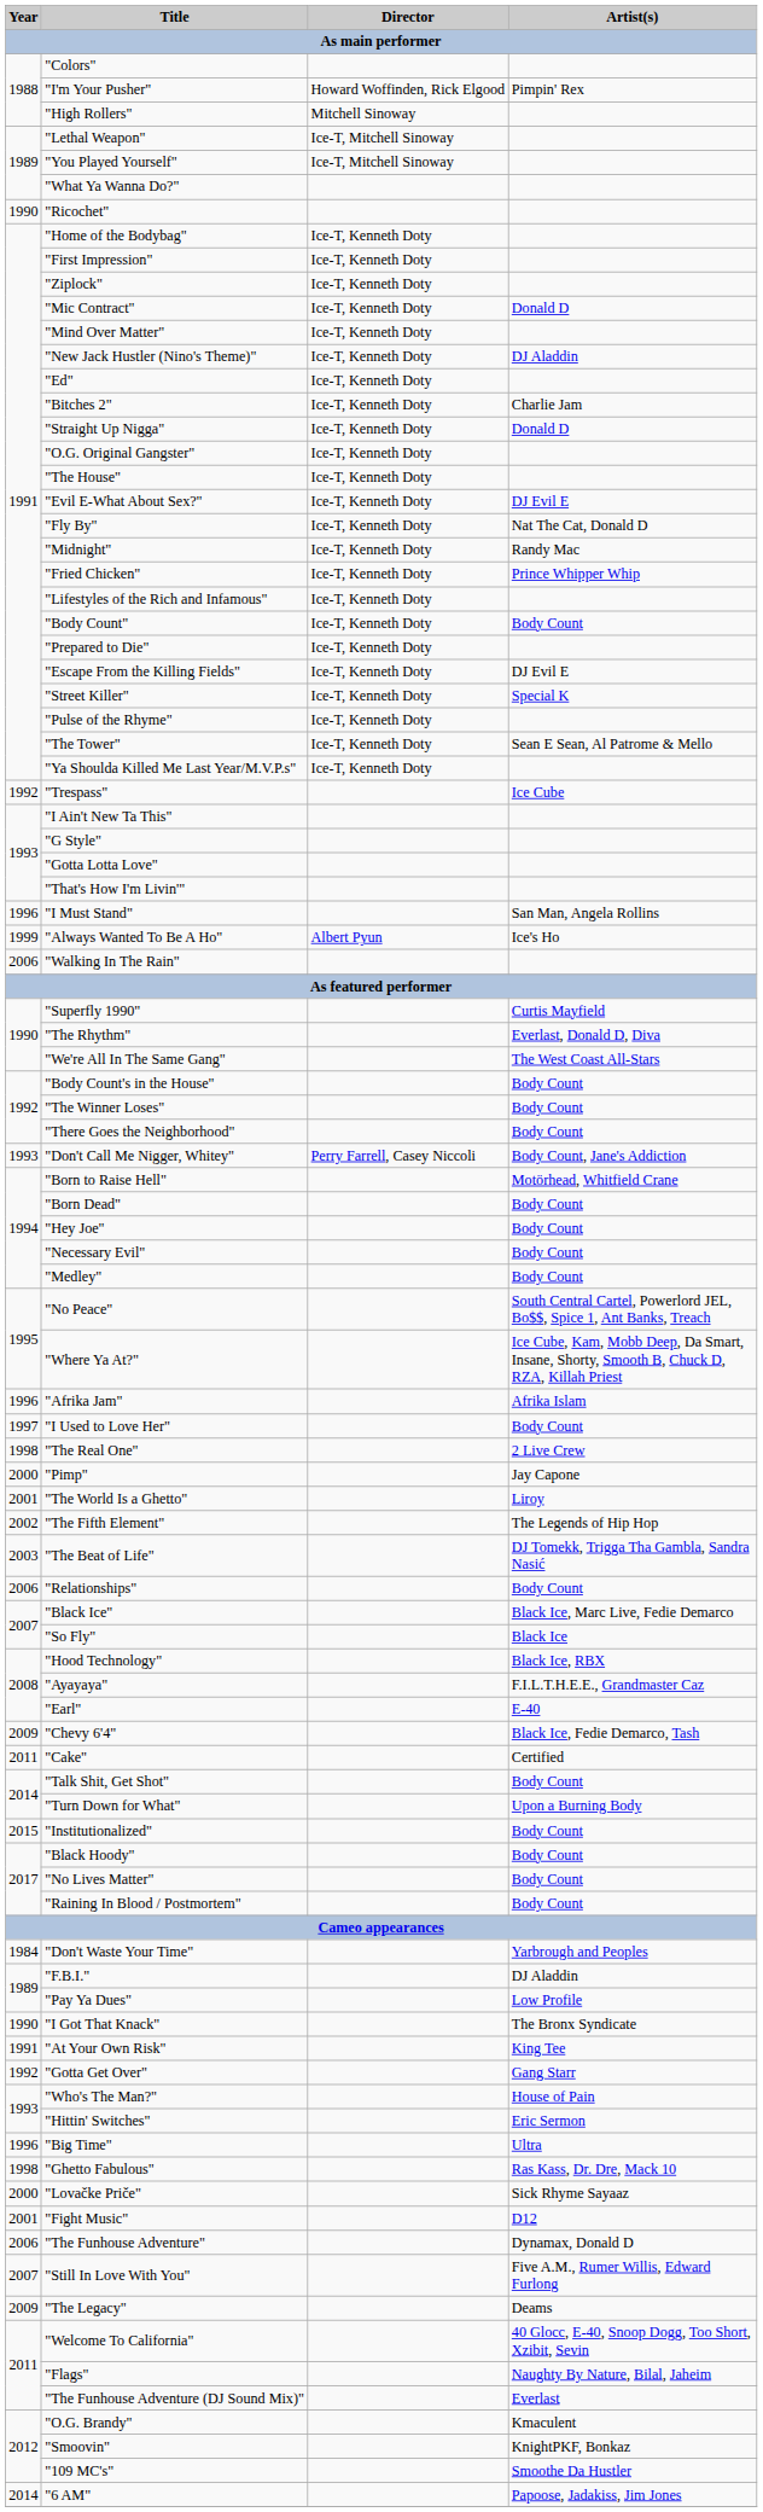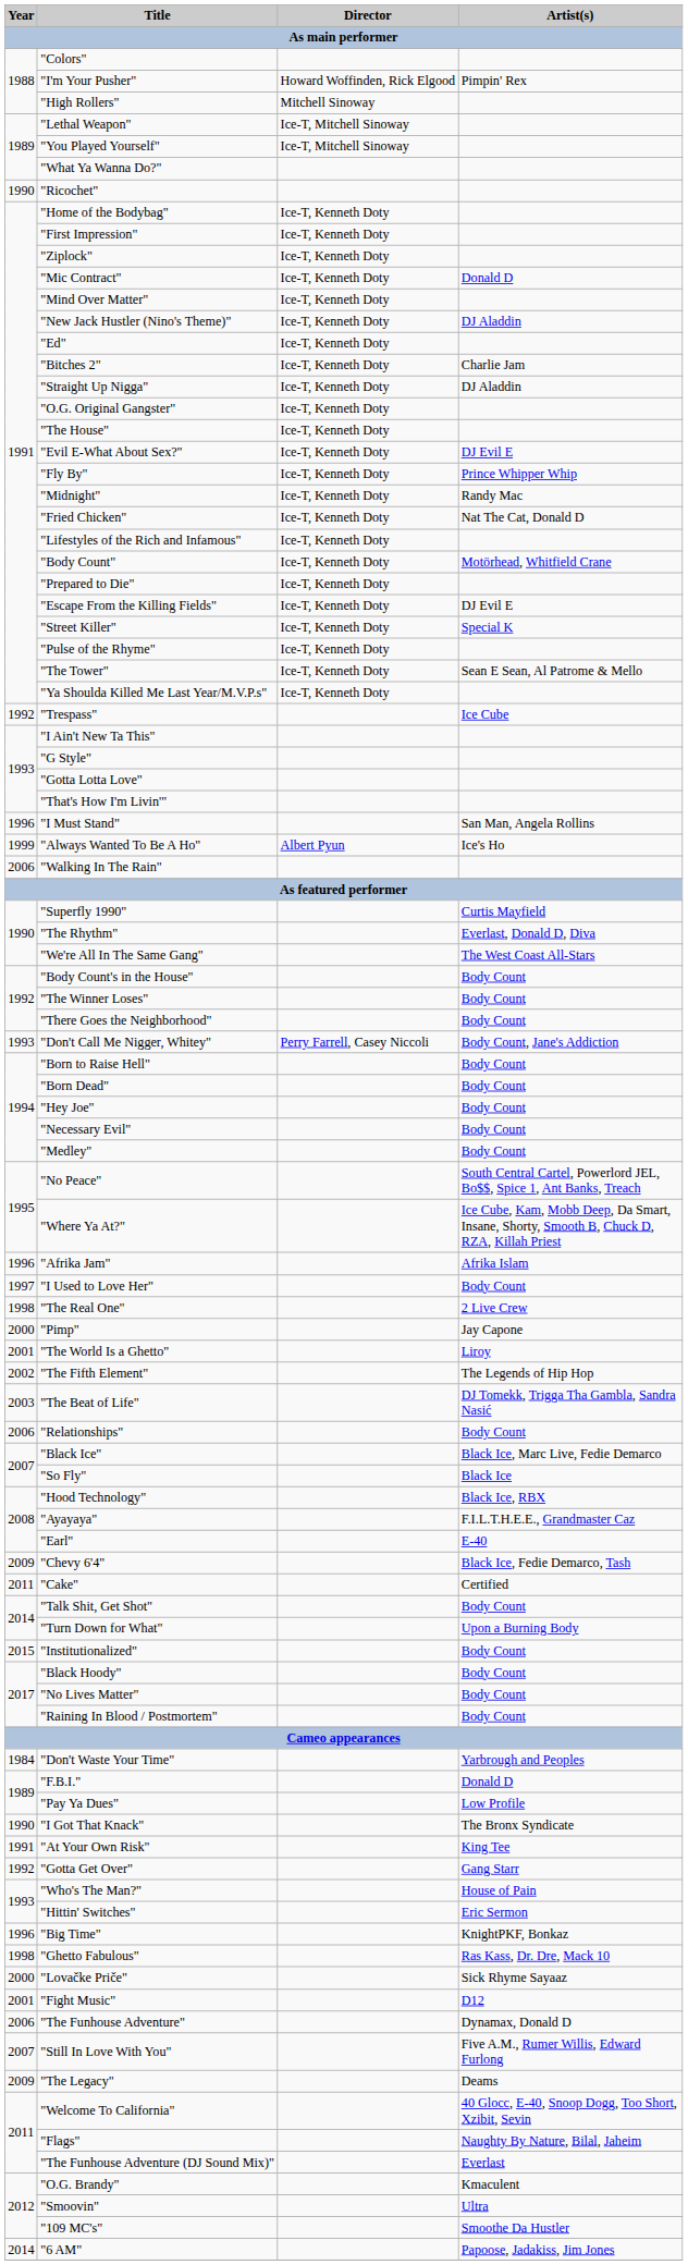"Straight Up Nigga" | Artist(s): Donald D -> DJ Aladdin
"Fly By" | Artist(s): Nat The Cat, Donald D -> Prince Whipper Whip
"Fried Chicken" | Artist(s): Prince Whipper Whip -> Nat The Cat, Donald D
"Body Count" | Artist(s): Body Count -> Motörhead, Whitfield Crane
"Born to Raise Hell" | Artist(s): Motörhead, Whitfield Crane -> Body Count
"F.B.I." | Artist(s): DJ Aladdin -> Donald D
"Big Time" | Artist(s): Ultra -> KnightPKF, Bonkaz
"Smoovin" | Artist(s): KnightPKF, Bonkaz -> Ultra
